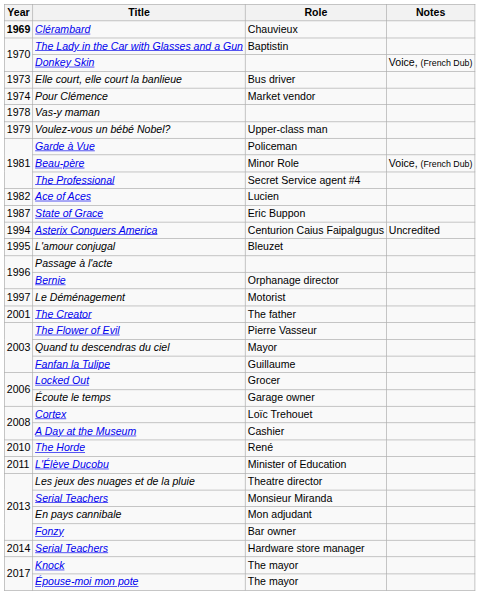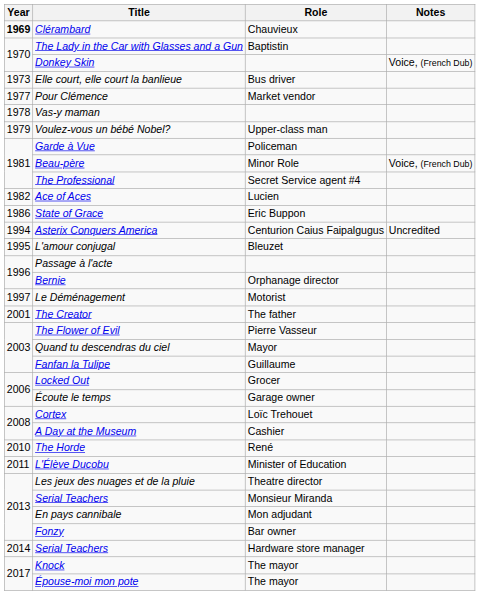Pour Clémence | Year: 1974 -> 1977
State of Grace | Year: 1987 -> 1986
